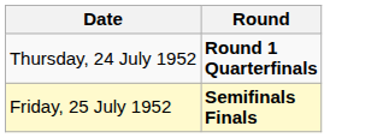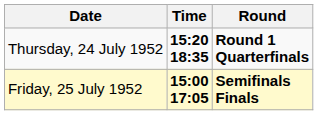+ column: Time | 15:20 18:35 | 15:00 17:05
